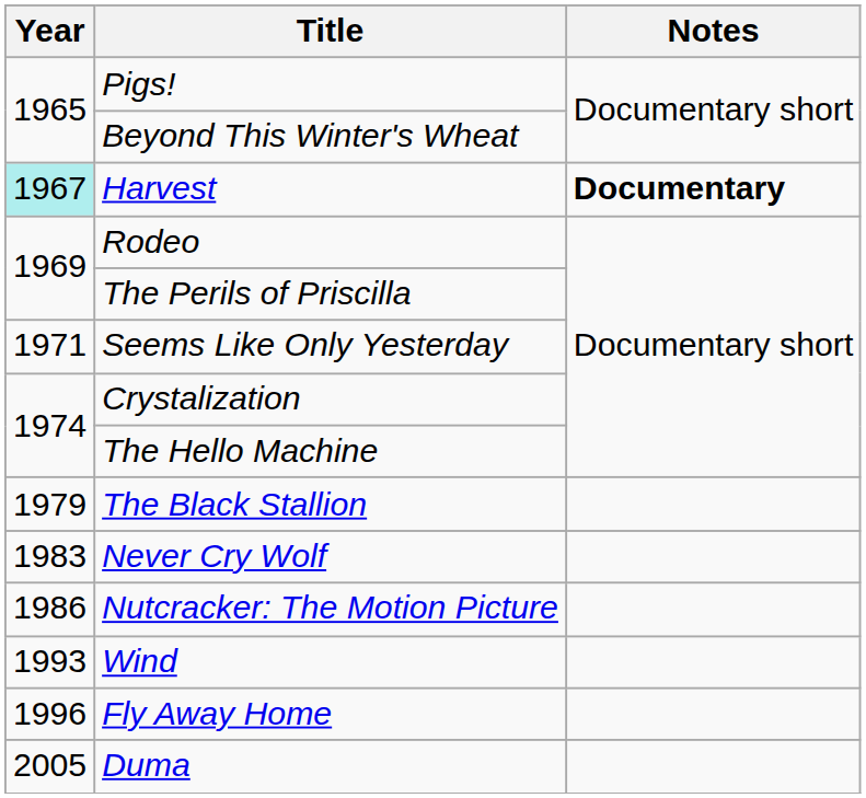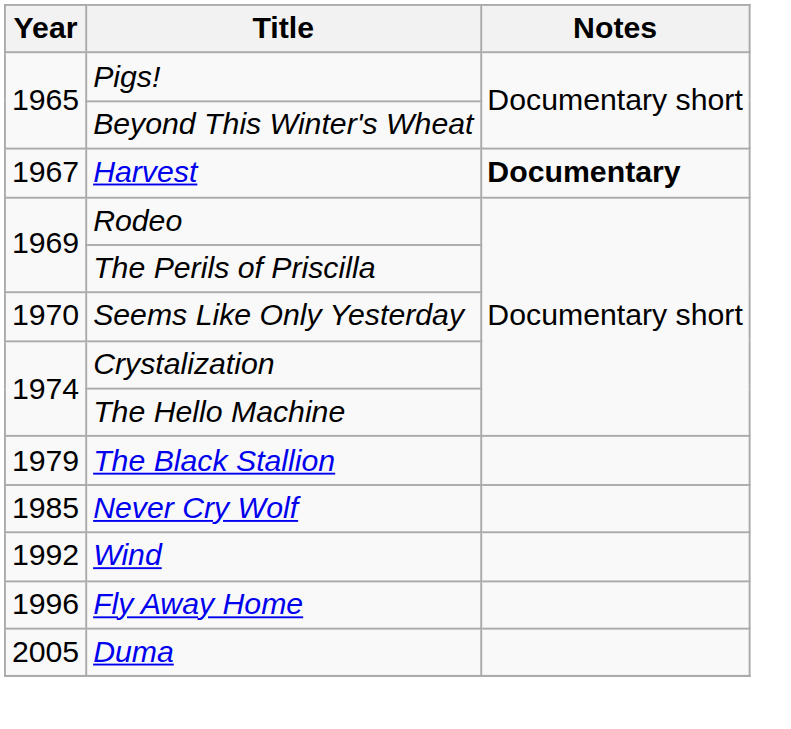Harvest | Year: paleturquoise background -> no background
Seems Like Only Yesterday | Year: 1971 -> 1970
Never Cry Wolf | Year: 1983 -> 1985
- row: 1986 | Nutcracker: The Motion Picture
Wind | Year: 1993 -> 1992
